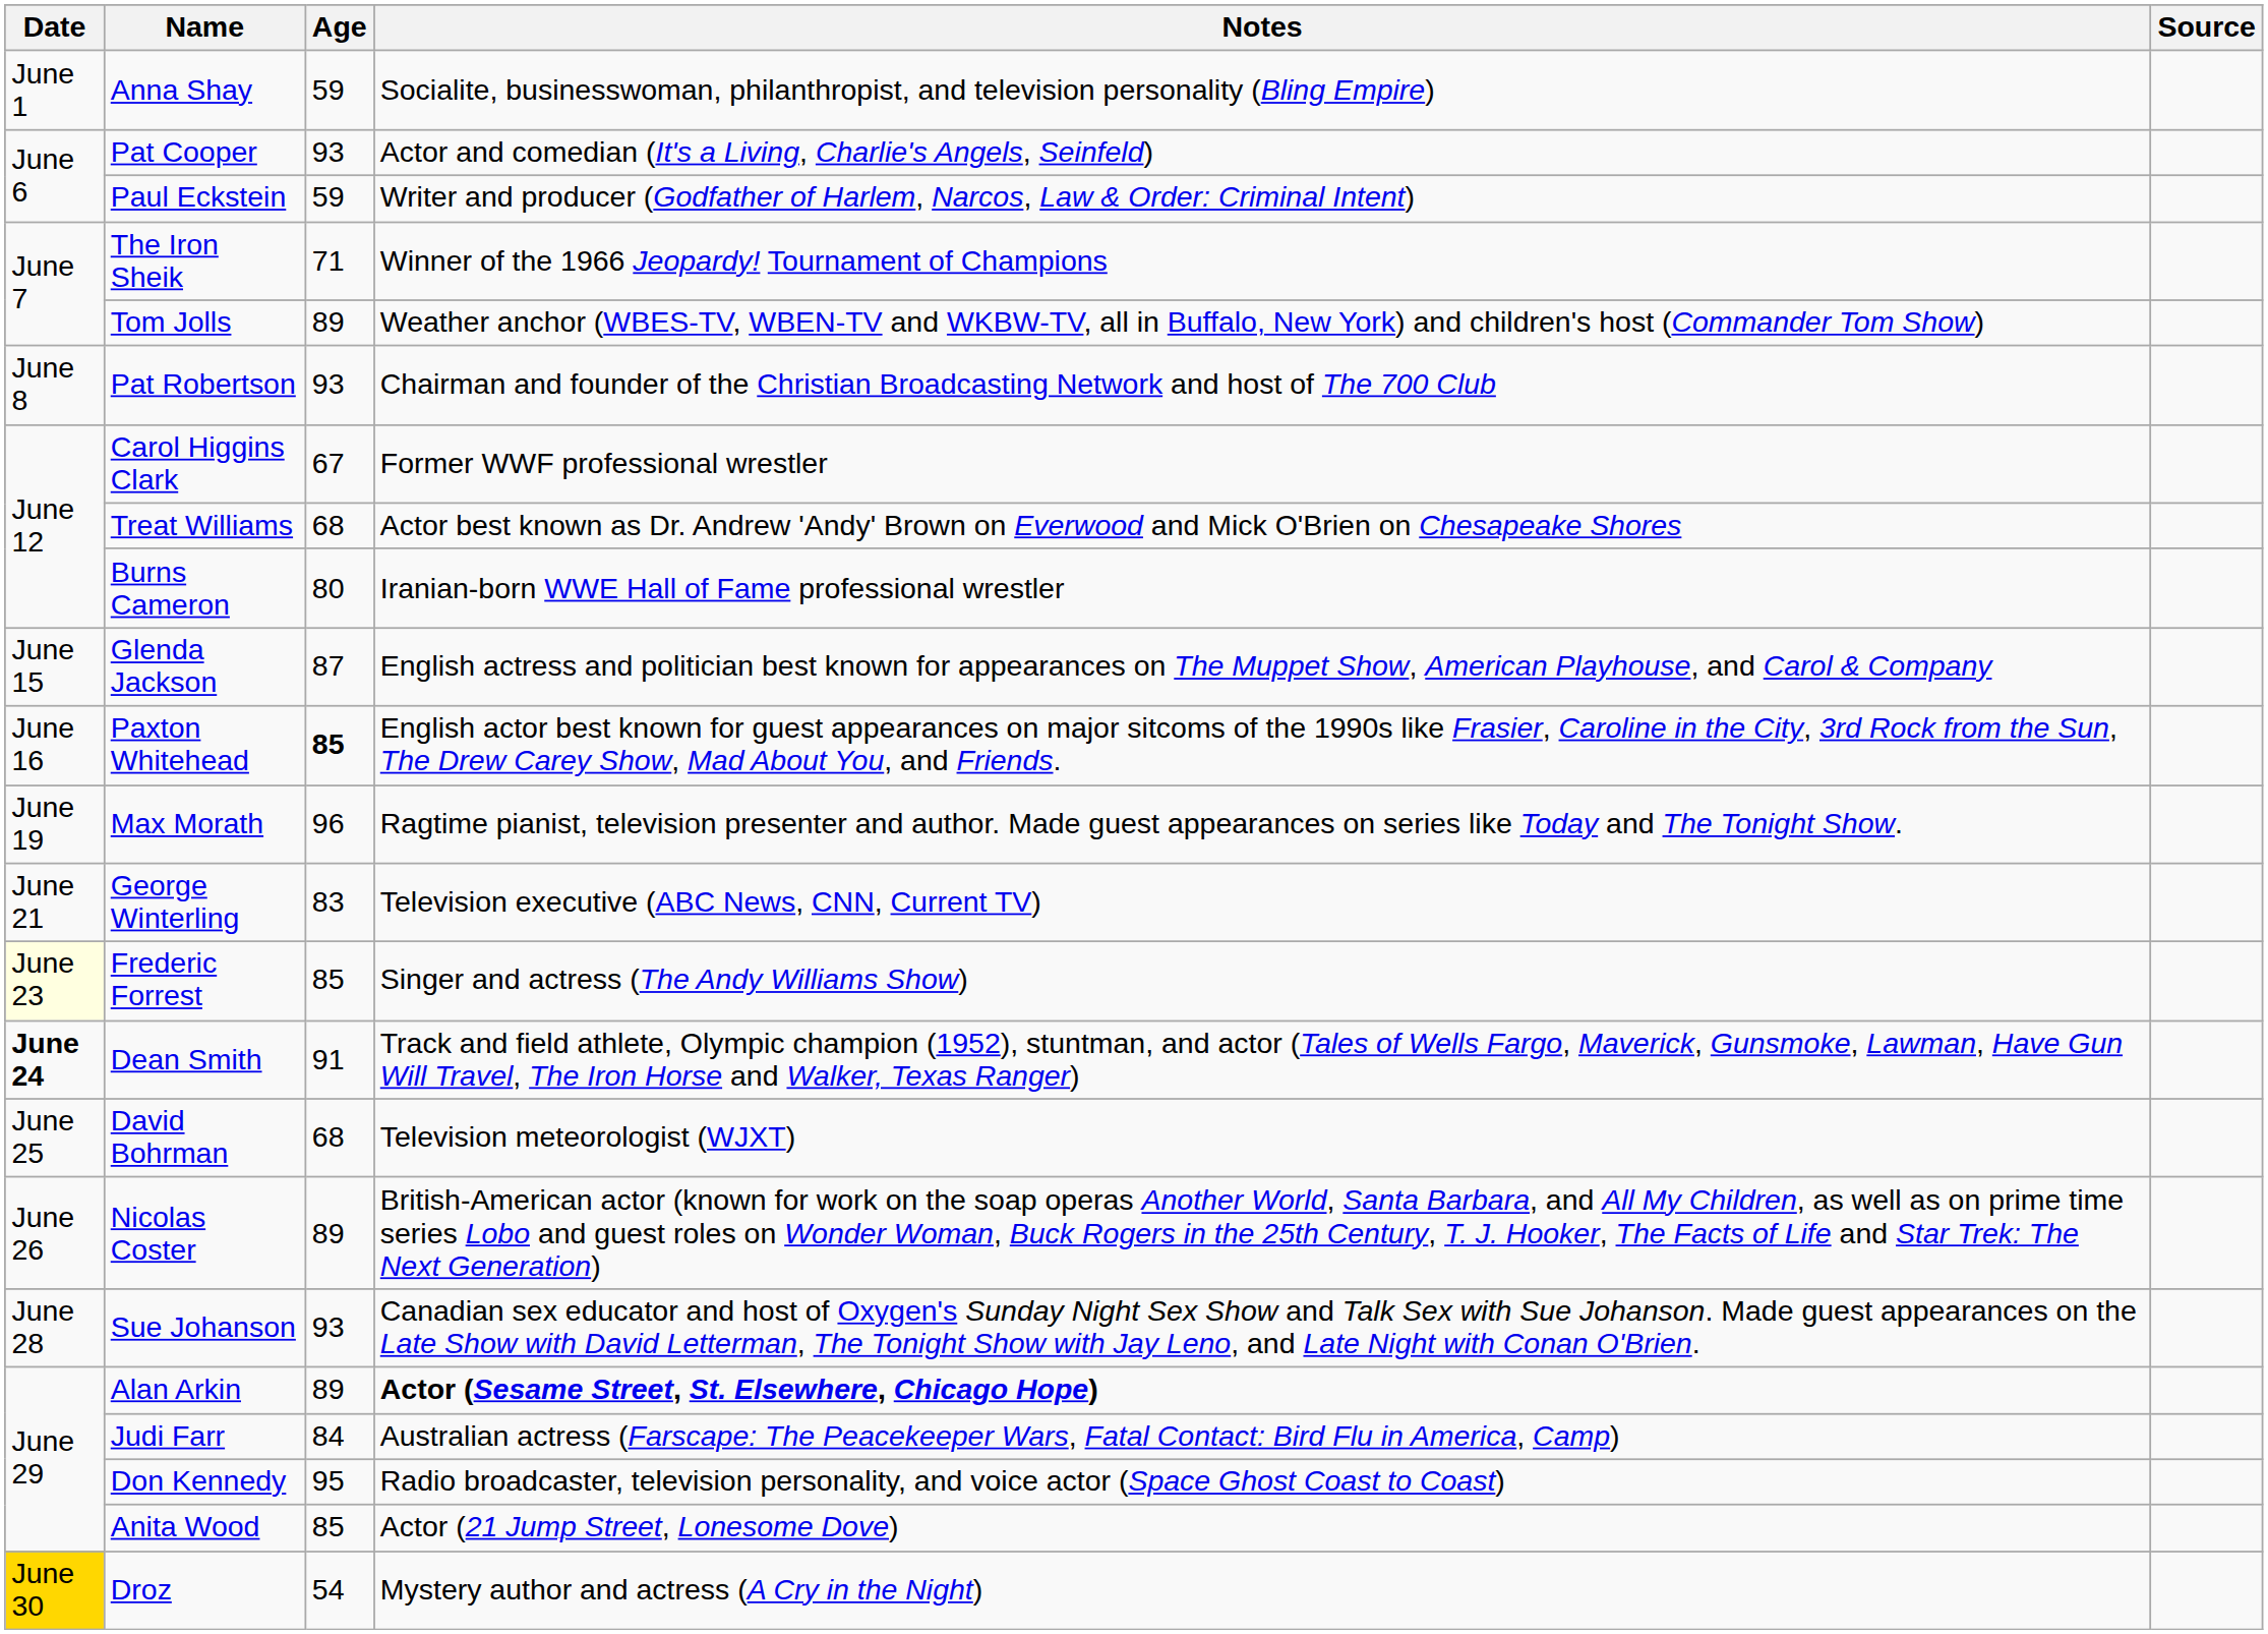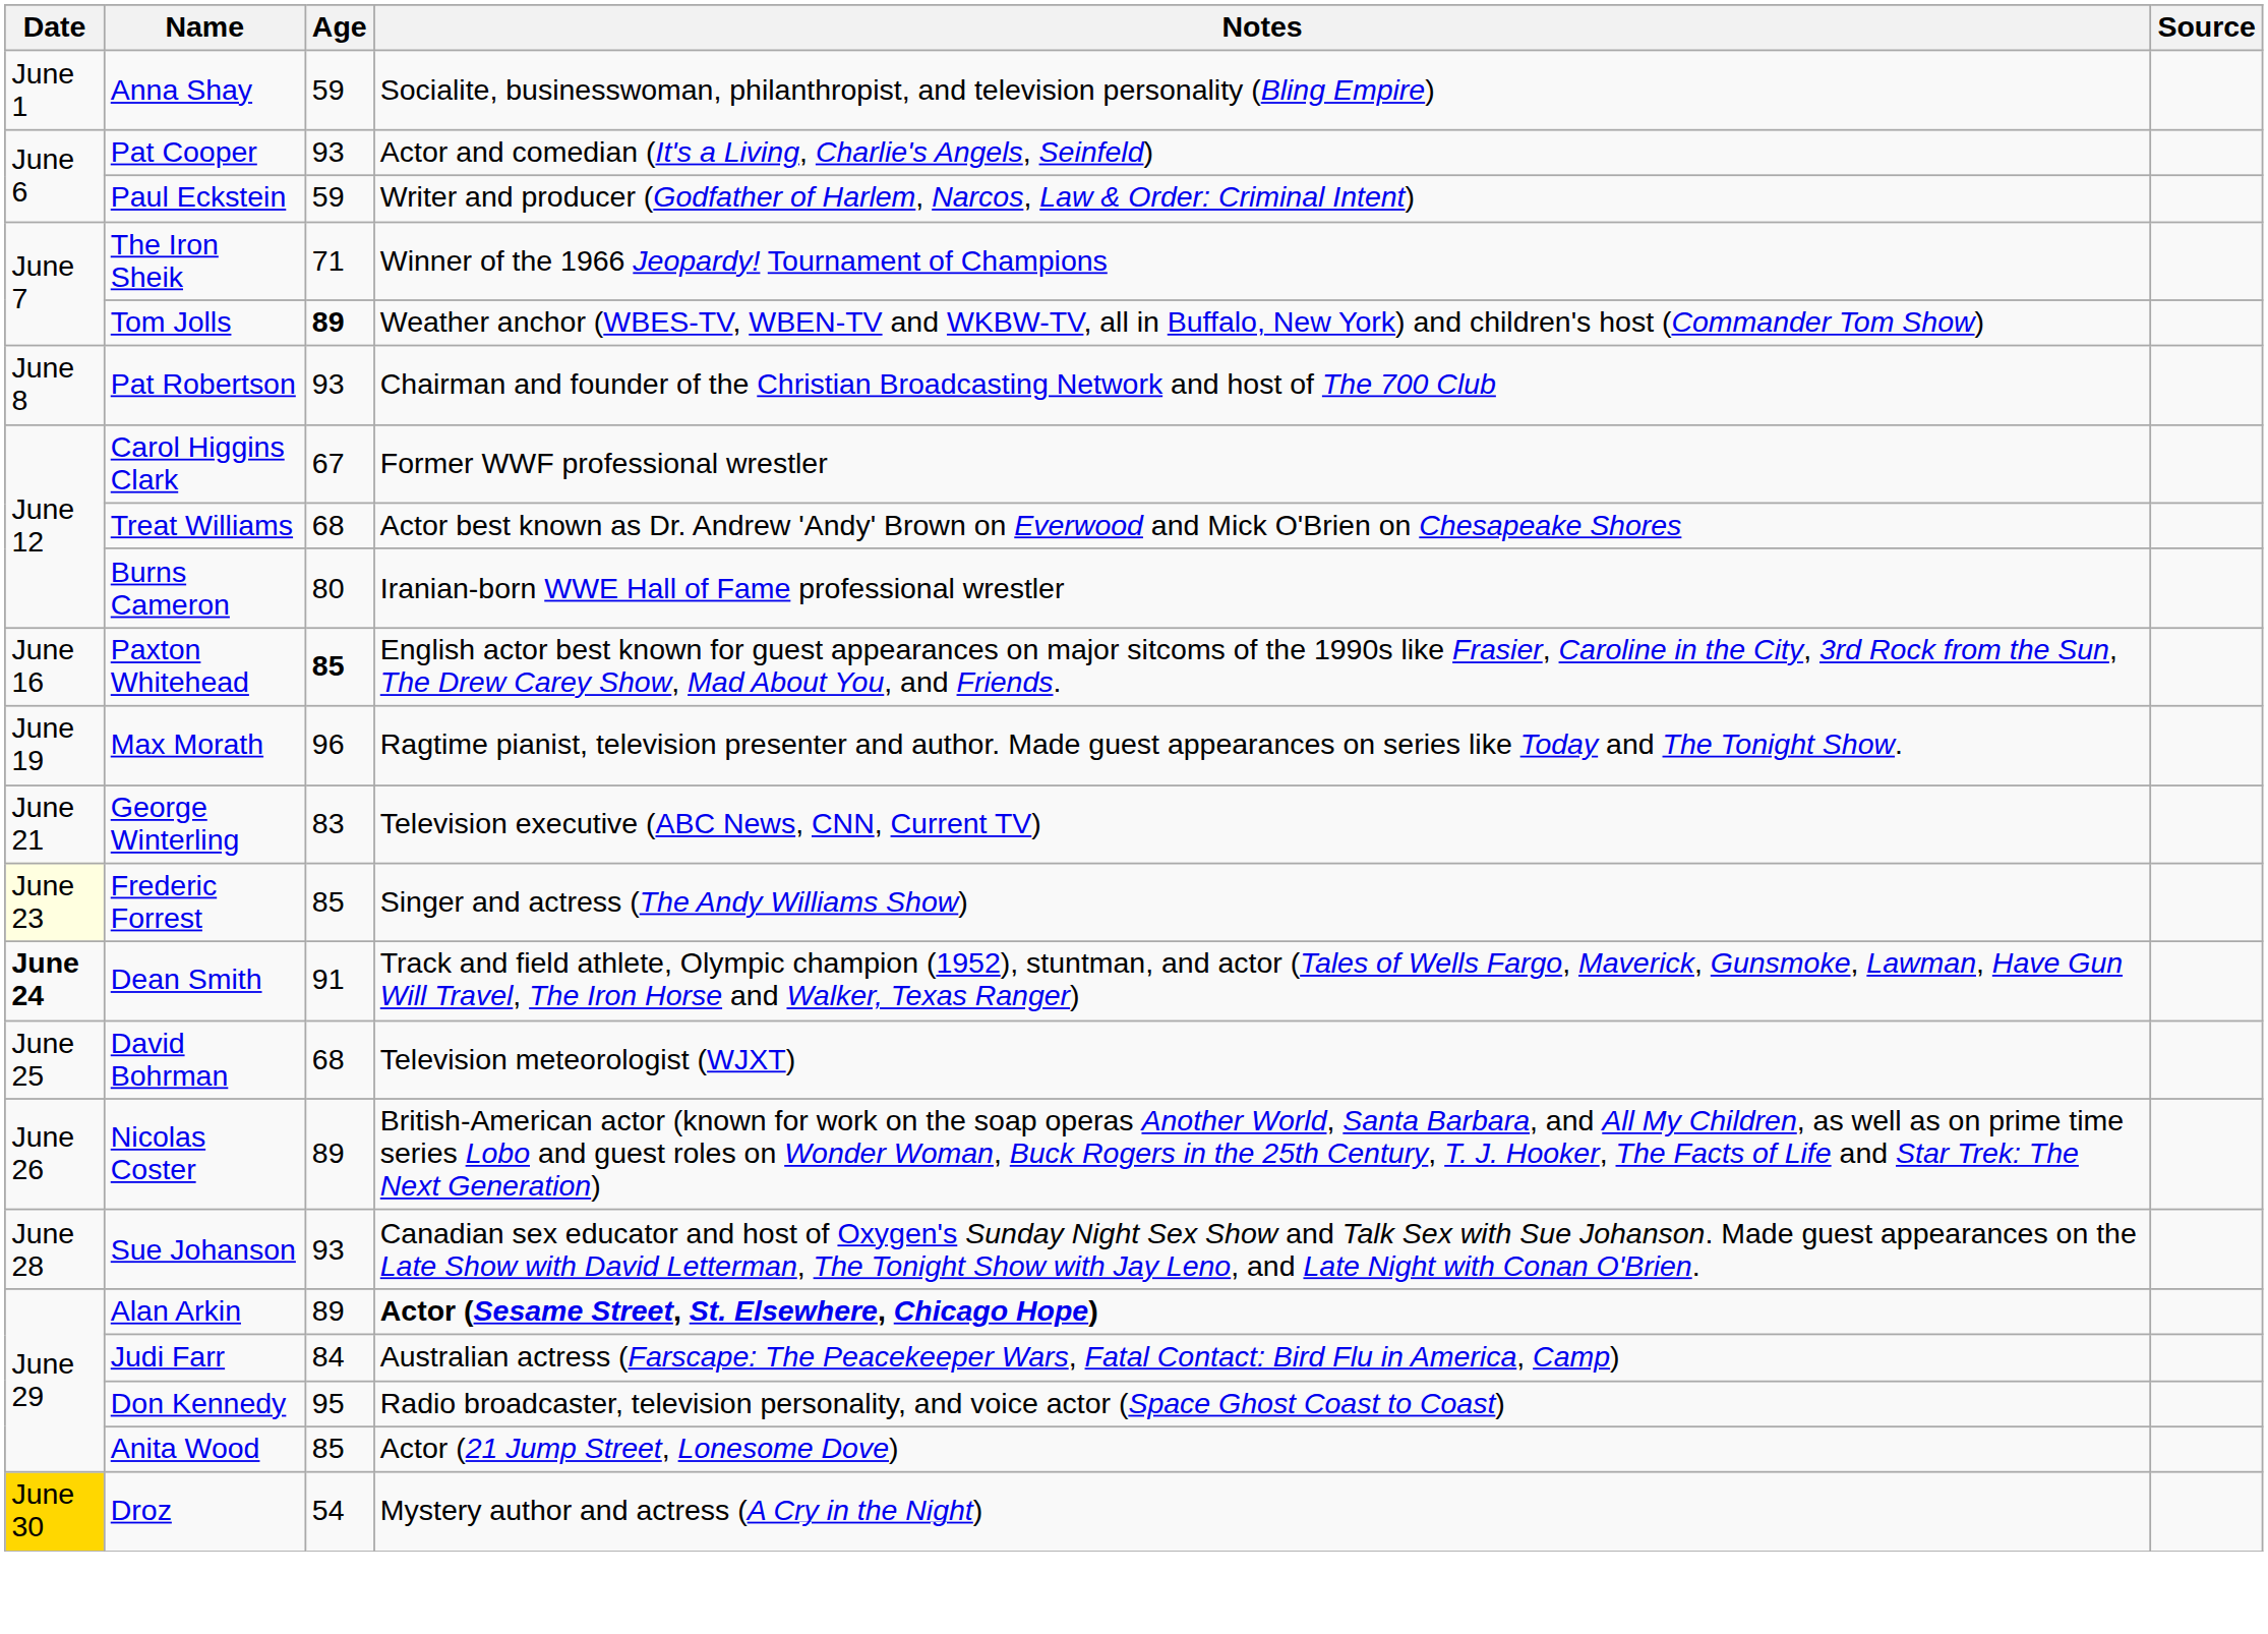Tom Jolls | Age: normal -> bold
- row: June 15 | Glenda Jackson | 87 | English actress and politician best known for appearances on The Muppet Show, American Playhouse, and Carol & Company
